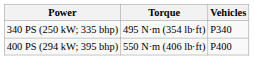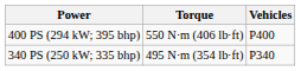rows swapped: 340 PS (250 kW; 335 bhp) <-> 400 PS (294 kW; 395 bhp)
